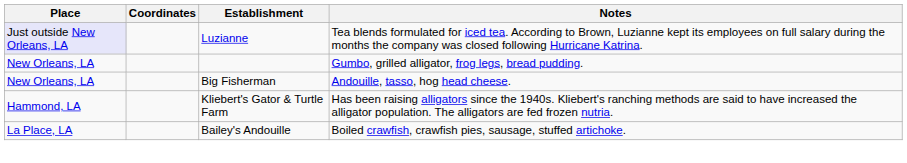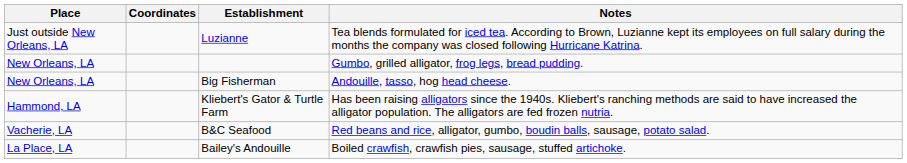Luzianne | Place: lavender background -> no background
+ row: Vacherie, LA | B&C Seafood | Red beans and rice, alligator, gumbo, boudin balls, sausage, potato salad.
